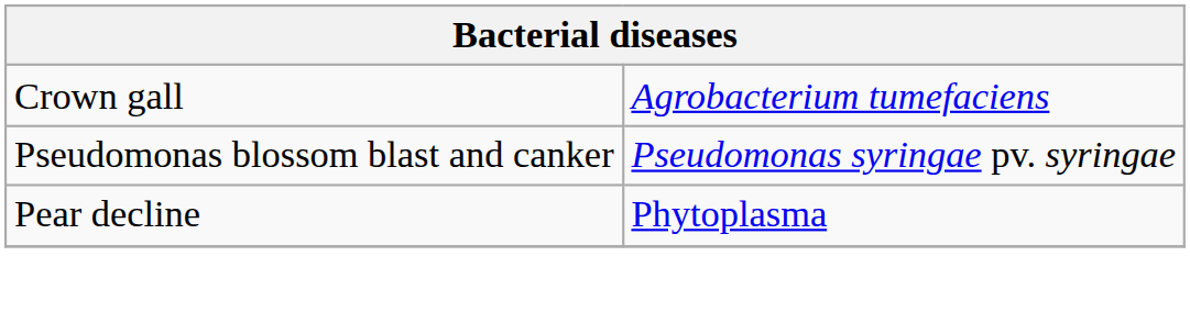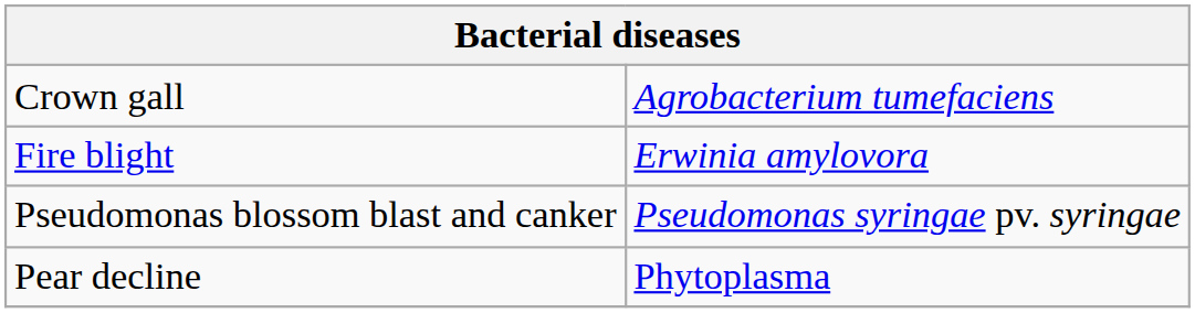+ row: Fire blight | Erwinia amylovora
